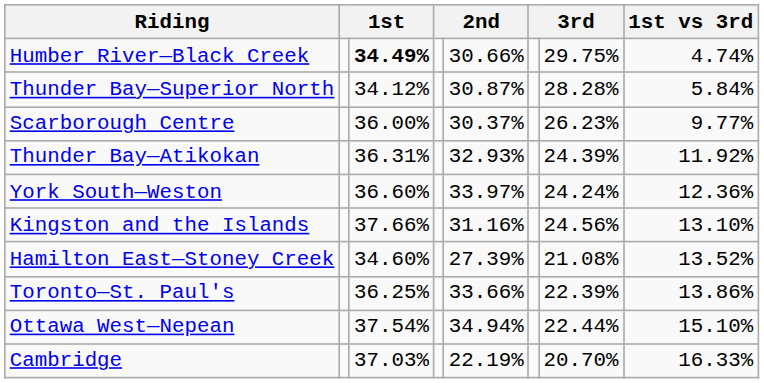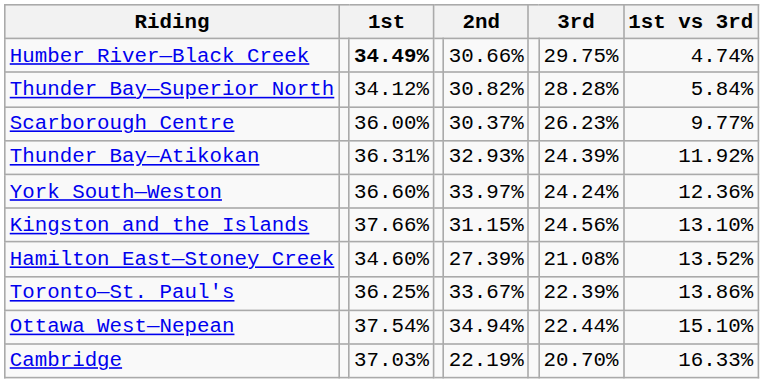Thunder Bay—Superior North | column 5: 30.87% -> 30.82%
Kingston and the Islands | column 5: 31.16% -> 31.15%
Toronto—St. Paul's | column 5: 33.66% -> 33.67%
